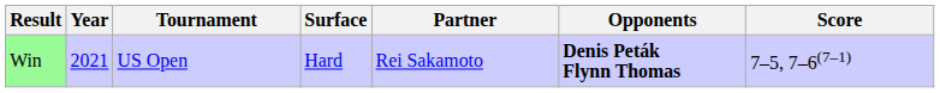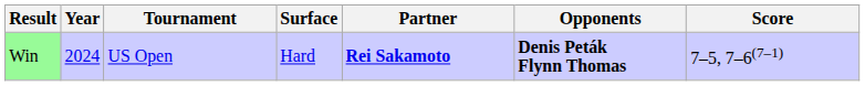Win | Year: 2021 -> 2024
Win | Partner: normal -> bold
